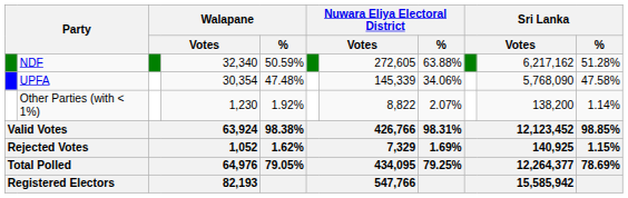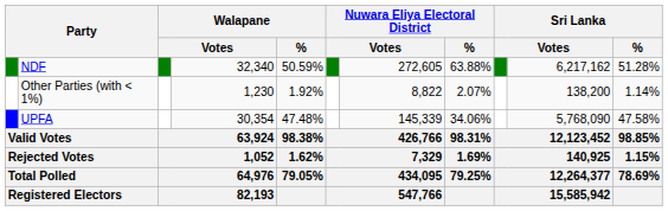rows swapped: UPFA <-> Other Parties (with < 1%)
